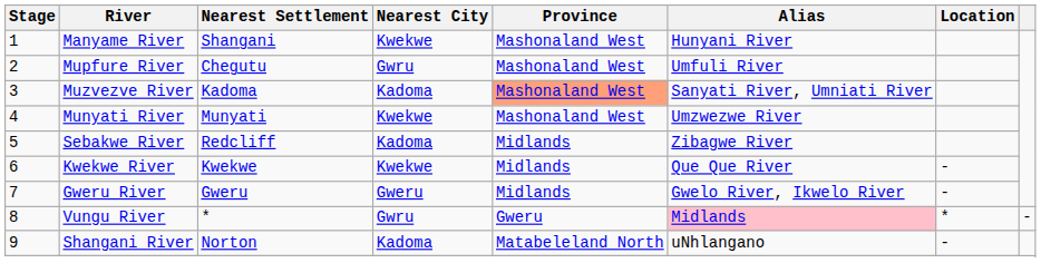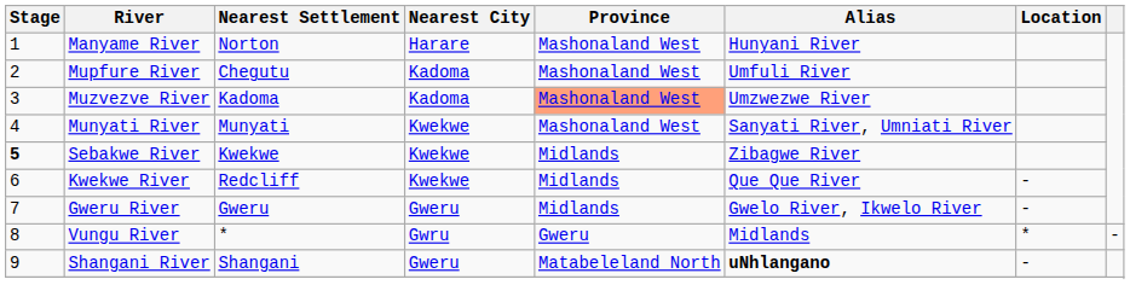Manyame River | Nearest Settlement: Shangani -> Norton
Manyame River | Nearest City: Kwekwe -> Harare
Mupfure River | Nearest City: Gwru -> Kadoma
Muzvezve River | Alias: Sanyati River, Umniati River -> Umzwezwe River
Munyati River | Alias: Umzwezwe River -> Sanyati River, Umniati River
Sebakwe River | Stage: normal -> bold
Sebakwe River | Nearest Settlement: Redcliff -> Kwekwe
Sebakwe River | Nearest City: Kadoma -> Kwekwe
Kwekwe River | Nearest Settlement: Kwekwe -> Redcliff
Vungu River | Alias: pink background -> no background
Shangani River | Nearest Settlement: Norton -> Shangani
Shangani River | Nearest City: Kadoma -> Gweru
Shangani River | Alias: normal -> bold
